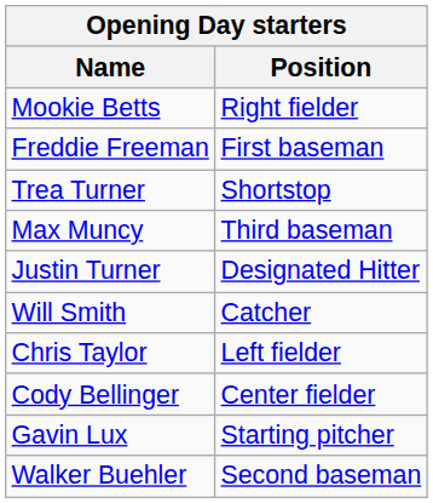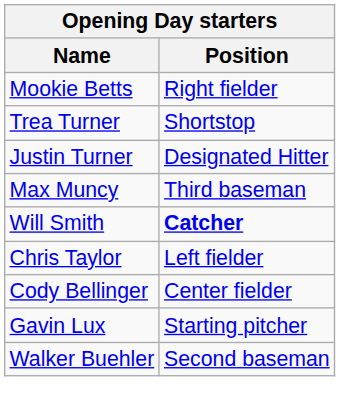- row: Freddie Freeman | First baseman
rows swapped: Justin Turner <-> Max Muncy
Will Smith | Position: normal -> bold
